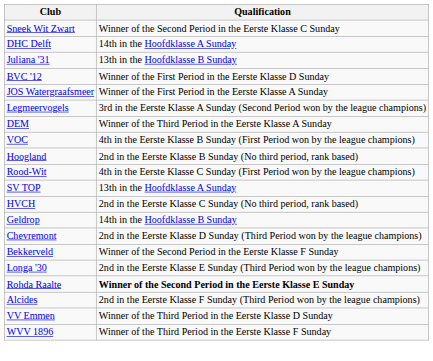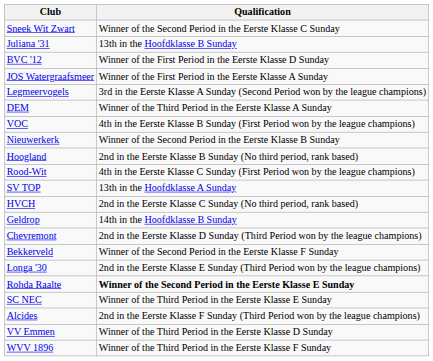- row: DHC Delft | 14th in the Hoofdklasse A Sunday
+ row: Nieuwerkerk | Winner of the Second Period in the Eerste Klasse B Sunday
+ row: SC NEC | Winner of the Third Period in the Eerste Klasse E Sunday
